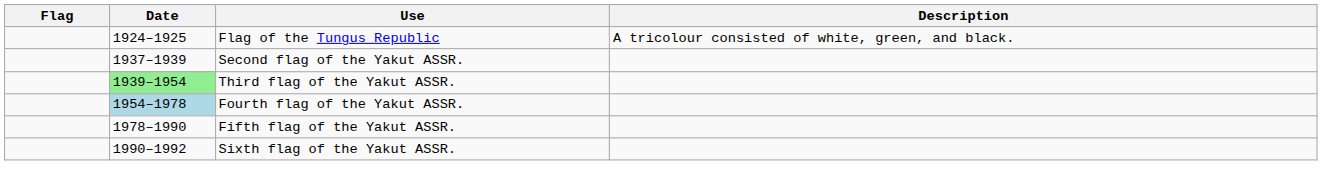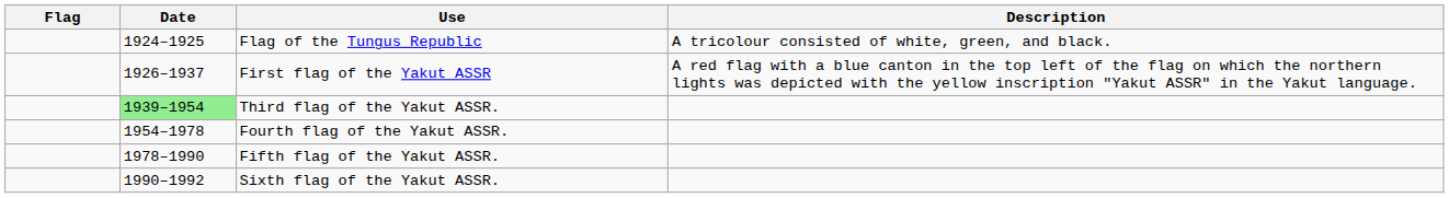+ row: 1926–1937 | First flag of the Yakut ASSR | A red flag with a blue canton in the top left of the flag on which the northern lights was depicted with the yellow inscription "Yakut ASSR" in the Yakut language.
- row: 1937–1939 | Second flag of the Yakut ASSR.
Fourth flag of the Yakut ASSR. | Date: lightblue background -> no background
